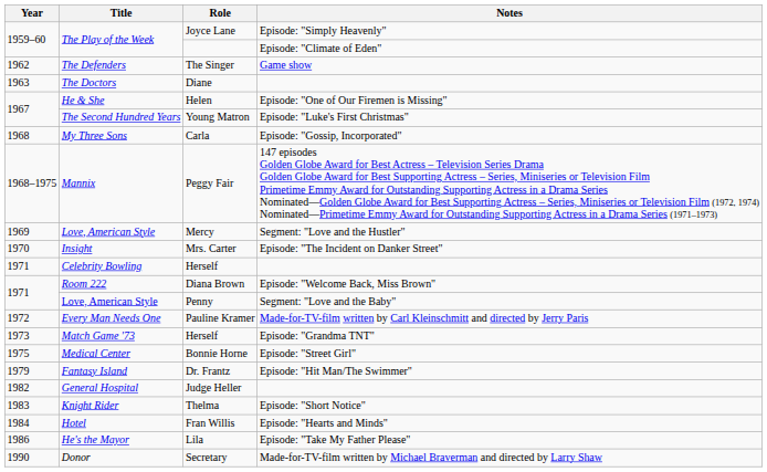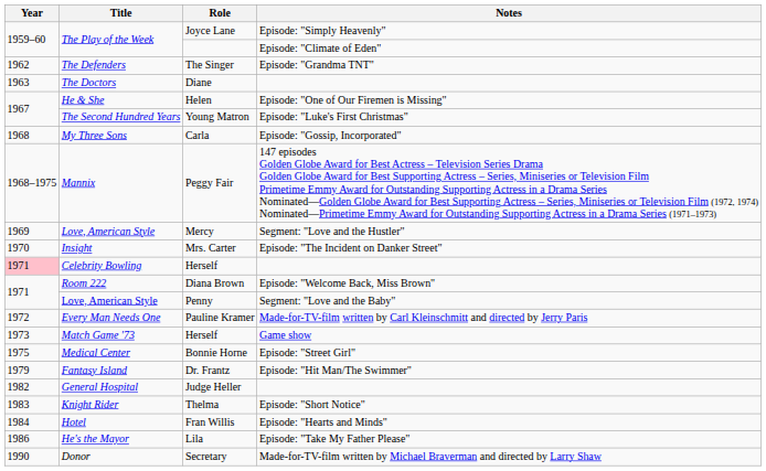The Singer | Notes: Game show -> Episode: "Grandma TNT"
Celebrity Bowling / Herself | Year: no background -> pink background
Match Game '73 / Herself | Notes: Episode: "Grandma TNT" -> Game show
